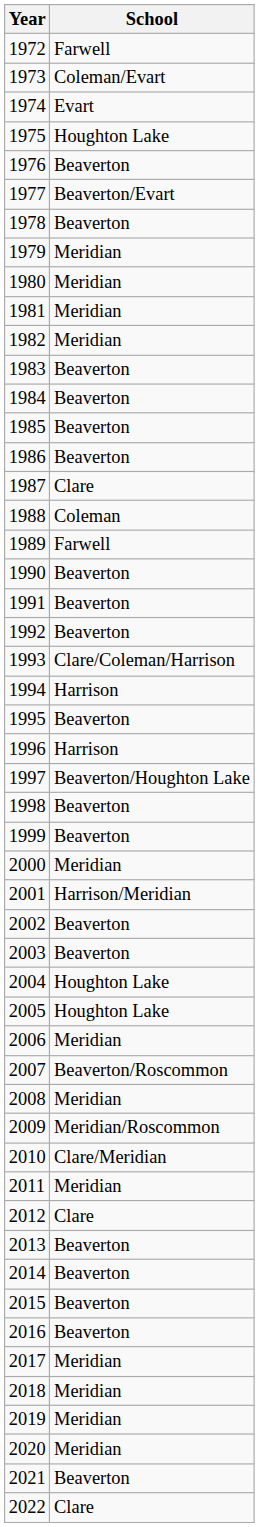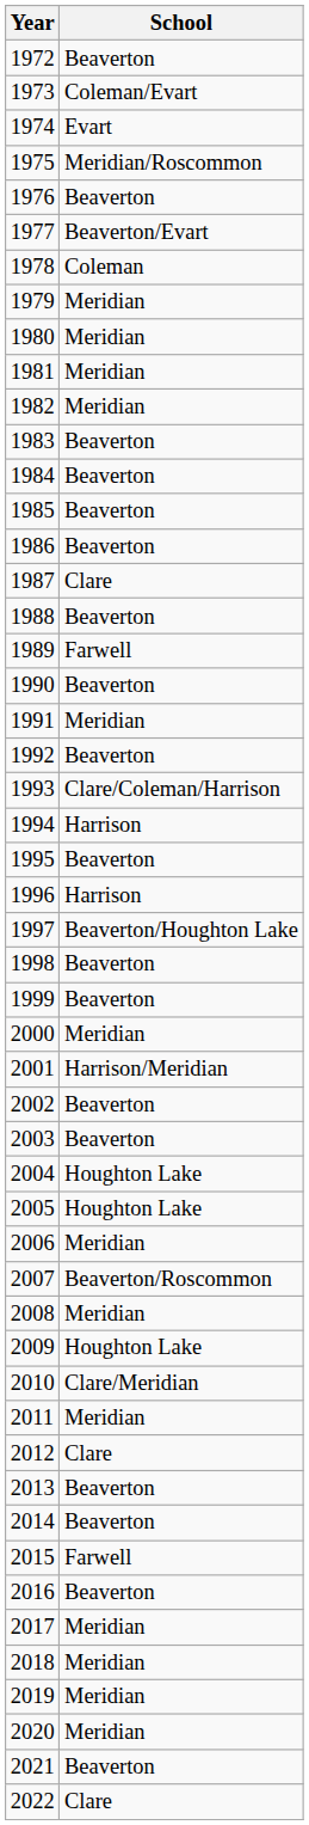1972 | School: Farwell -> Beaverton
1975 | School: Houghton Lake -> Meridian/Roscommon
1978 | School: Beaverton -> Coleman
1988 | School: Coleman -> Beaverton
1991 | School: Beaverton -> Meridian
2009 | School: Meridian/Roscommon -> Houghton Lake
2015 | School: Beaverton -> Farwell
